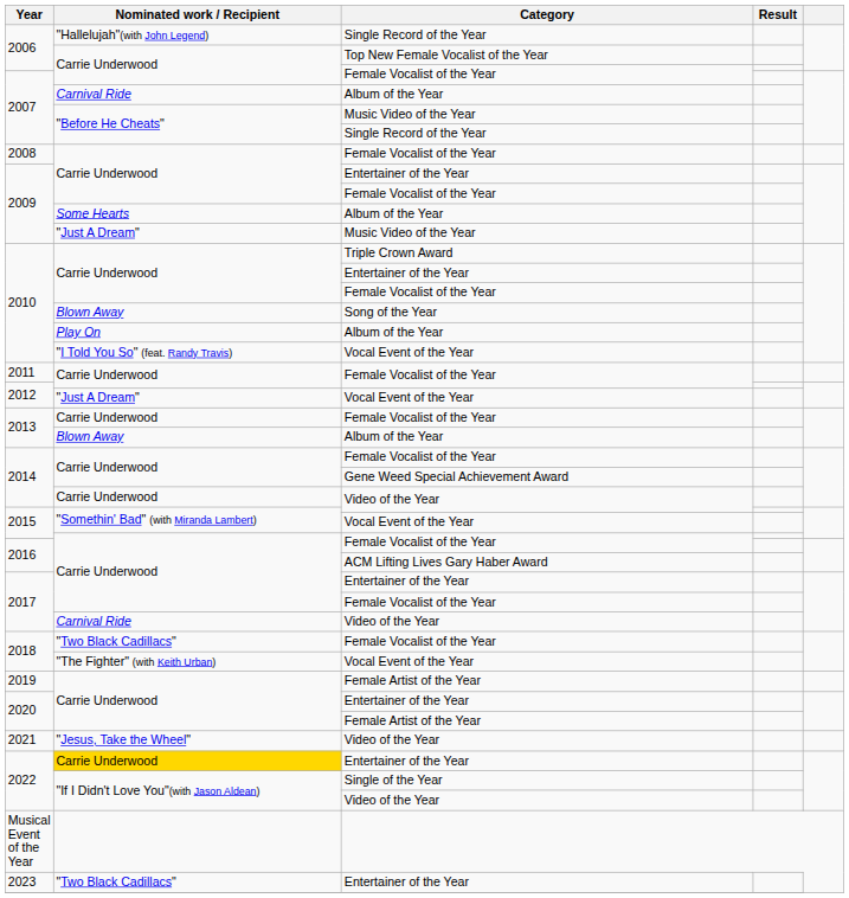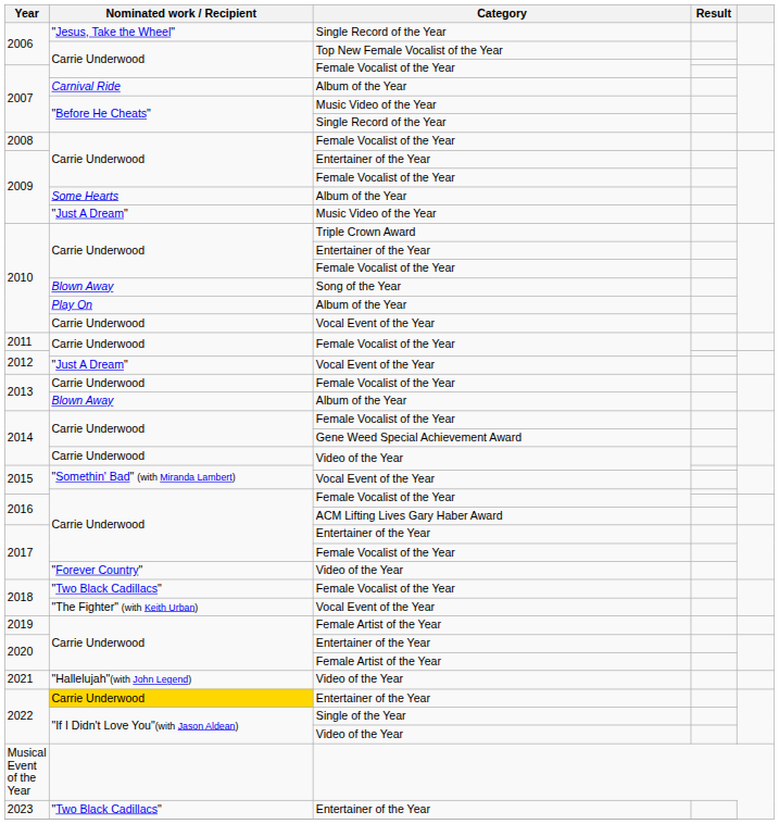2006 / Single Record of the Year | Nominated work / Recipient: "Hallelujah"(with John Legend) -> "Jesus, Take the Wheel"
2010 / Vocal Event of the Year | Nominated work / Recipient: "I Told You So" (feat. Randy Travis) -> Carrie Underwood
2017 / Video of the Year | Nominated work / Recipient: Carnival Ride -> "Forever Country"
2021 | Nominated work / Recipient: "Jesus, Take the Wheel" -> "Hallelujah"(with John Legend)
